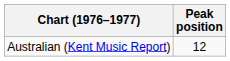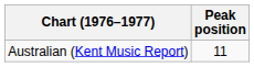Australian (Kent Music Report) | Peak position: 12 -> 11
